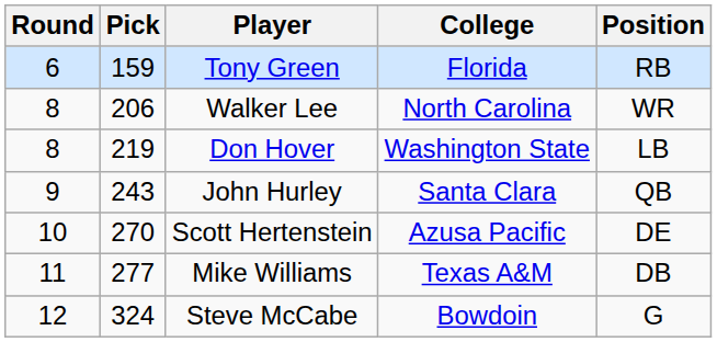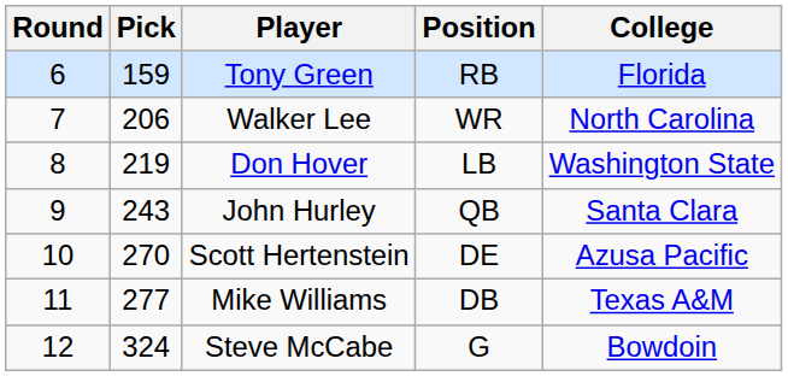columns swapped: Position <-> College
Walker Lee | Round: 8 -> 7
